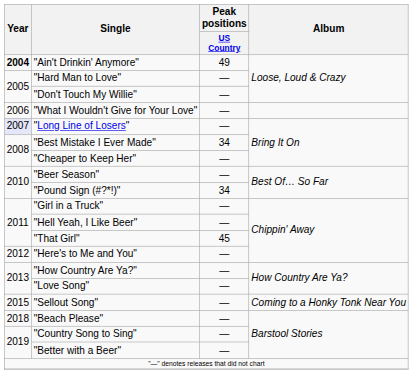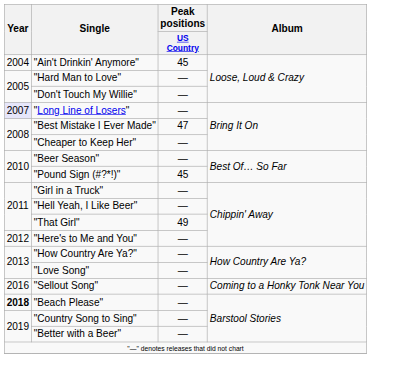"Ain't Drinkin' Anymore" | Year: bold -> normal
"Ain't Drinkin' Anymore" | Peak positions / US Country: 49 -> 45
- row: 2006 | "What I Wouldn't Give for Your Love" | —
"Best Mistake I Ever Made" | Peak positions / US Country: 34 -> 47
"Pound Sign (#?*!)" | Peak positions / US Country: 34 -> 45
"That Girl" | Peak positions / US Country: 45 -> 49
"Sellout Song" | Year: 2015 -> 2016
"Beach Please" | Year: normal -> bold
